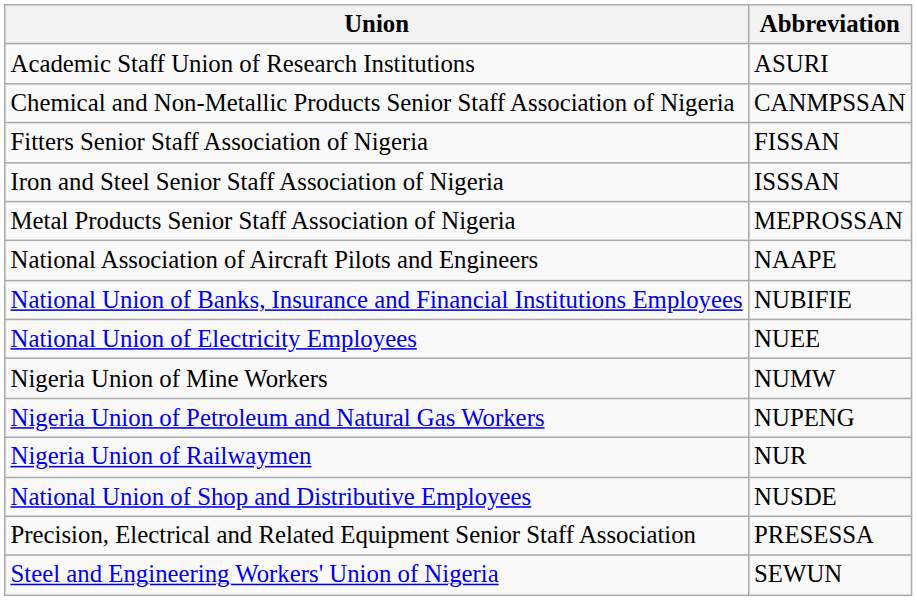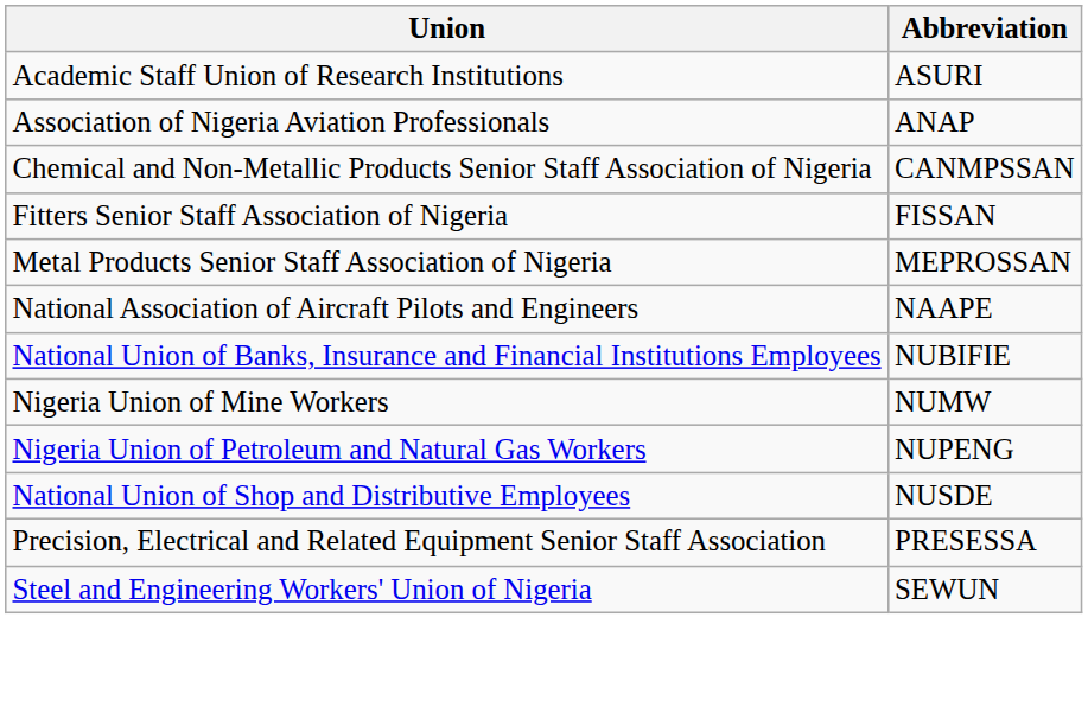+ row: Association of Nigeria Aviation Professionals | ANAP
- row: Iron and Steel Senior Staff Association of Nigeria | ISSSAN
- row: National Union of Electricity Employees | NUEE
- row: Nigeria Union of Railwaymen | NUR
